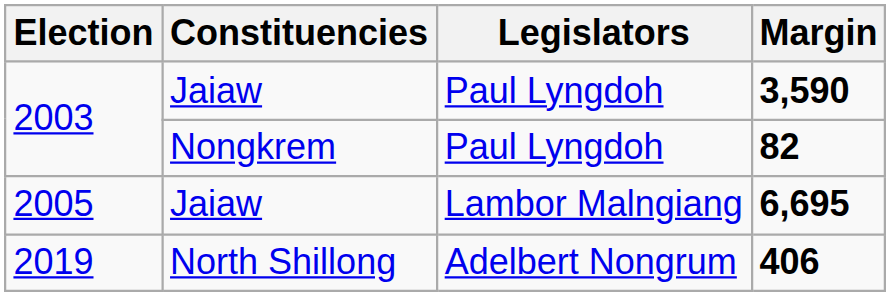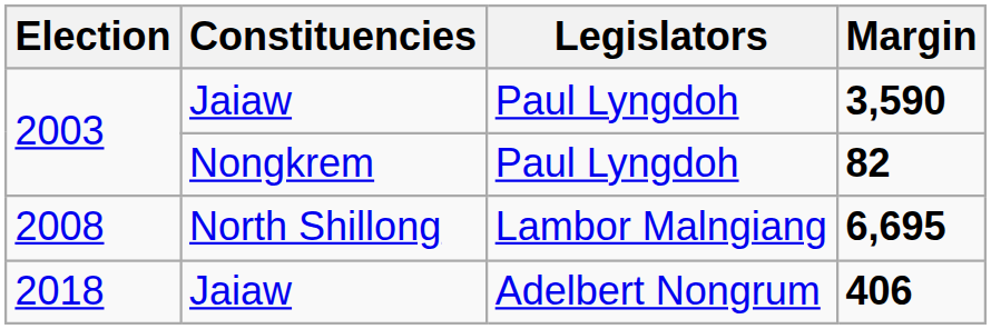6,695 | Election: 2005 -> 2008
6,695 | Constituencies: Jaiaw -> North Shillong
406 | Election: 2019 -> 2018
406 | Constituencies: North Shillong -> Jaiaw
